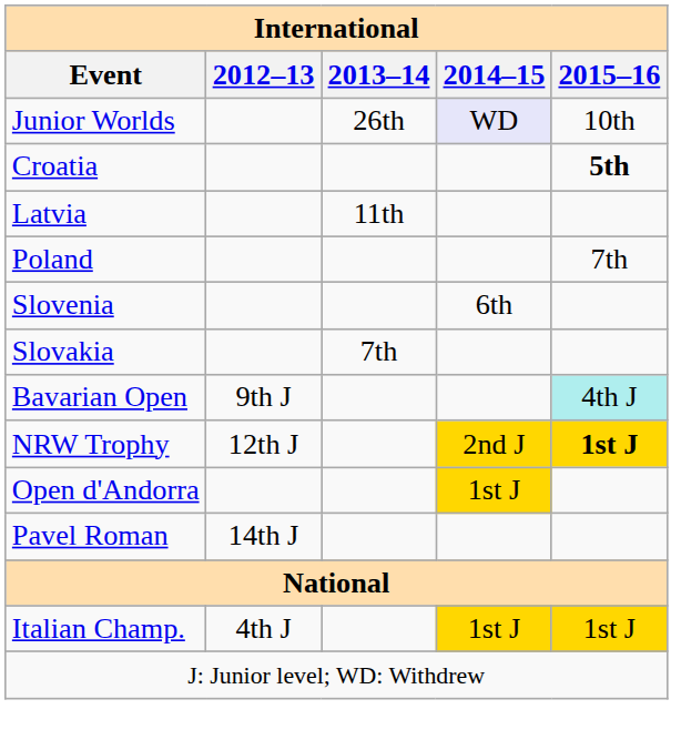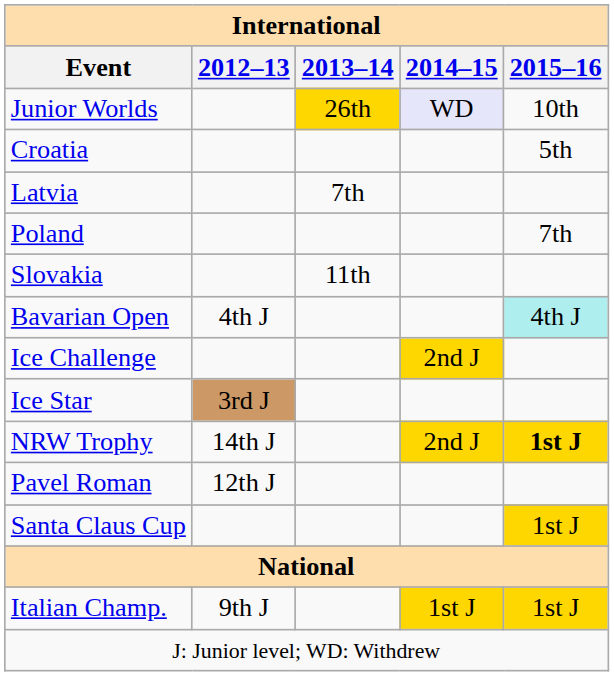Junior Worlds | 2013–14: no background -> gold background
Croatia | 2015–16: bold -> normal
Latvia | 2013–14: 11th -> 7th
- row: Slovenia | 6th
Slovakia | 2013–14: 7th -> 11th
Bavarian Open | 2012–13: 9th J -> 4th J
+ row: Ice Challenge | 2nd J
+ row: Ice Star | 3rd J
NRW Trophy | 2012–13: 12th J -> 14th J
- row: Open d'Andorra | 1st J
Pavel Roman | 2012–13: 14th J -> 12th J
+ row: Santa Claus Cup | 1st J
Italian Champ. | 2012–13: 4th J -> 9th J
